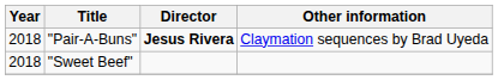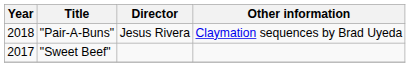"Pair-A-Buns" | Director: bold -> normal
"Sweet Beef" | Year: 2018 -> 2017
